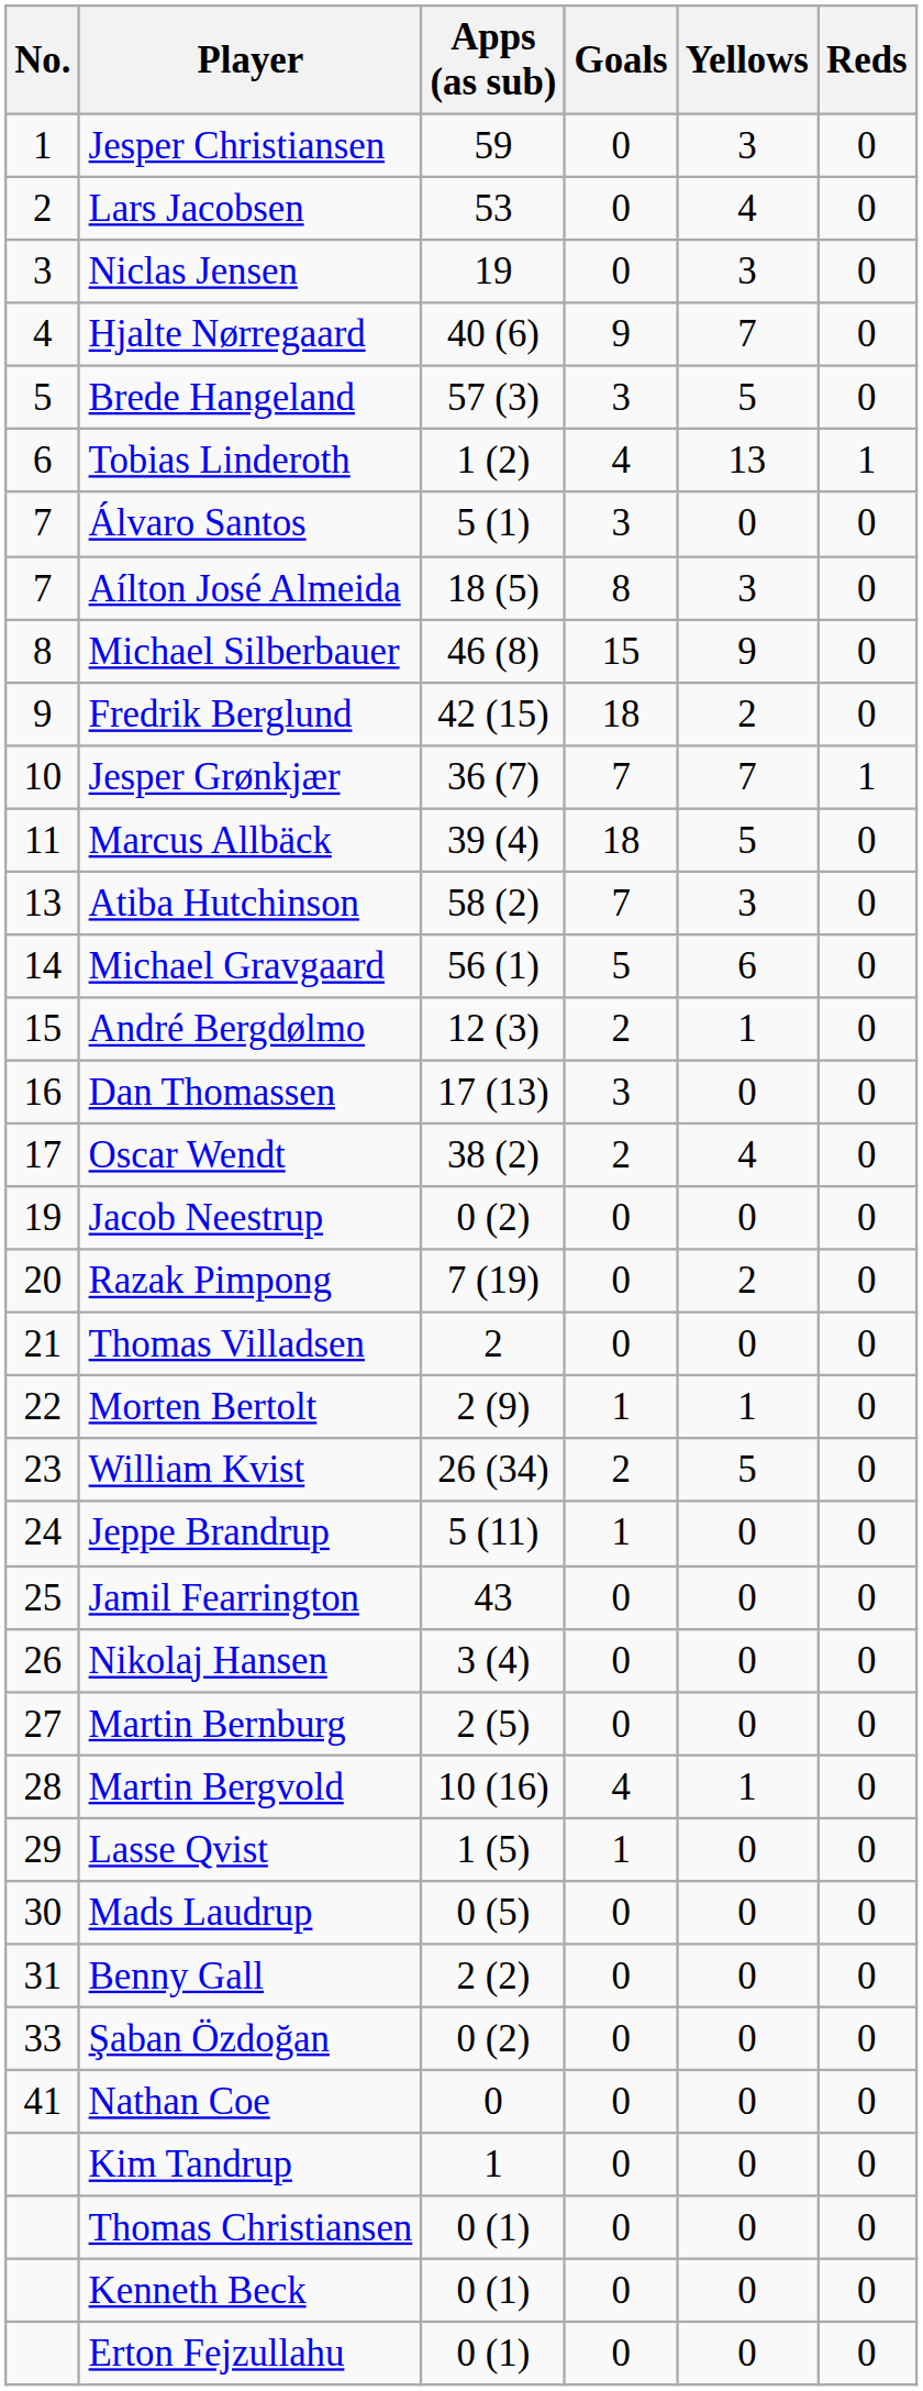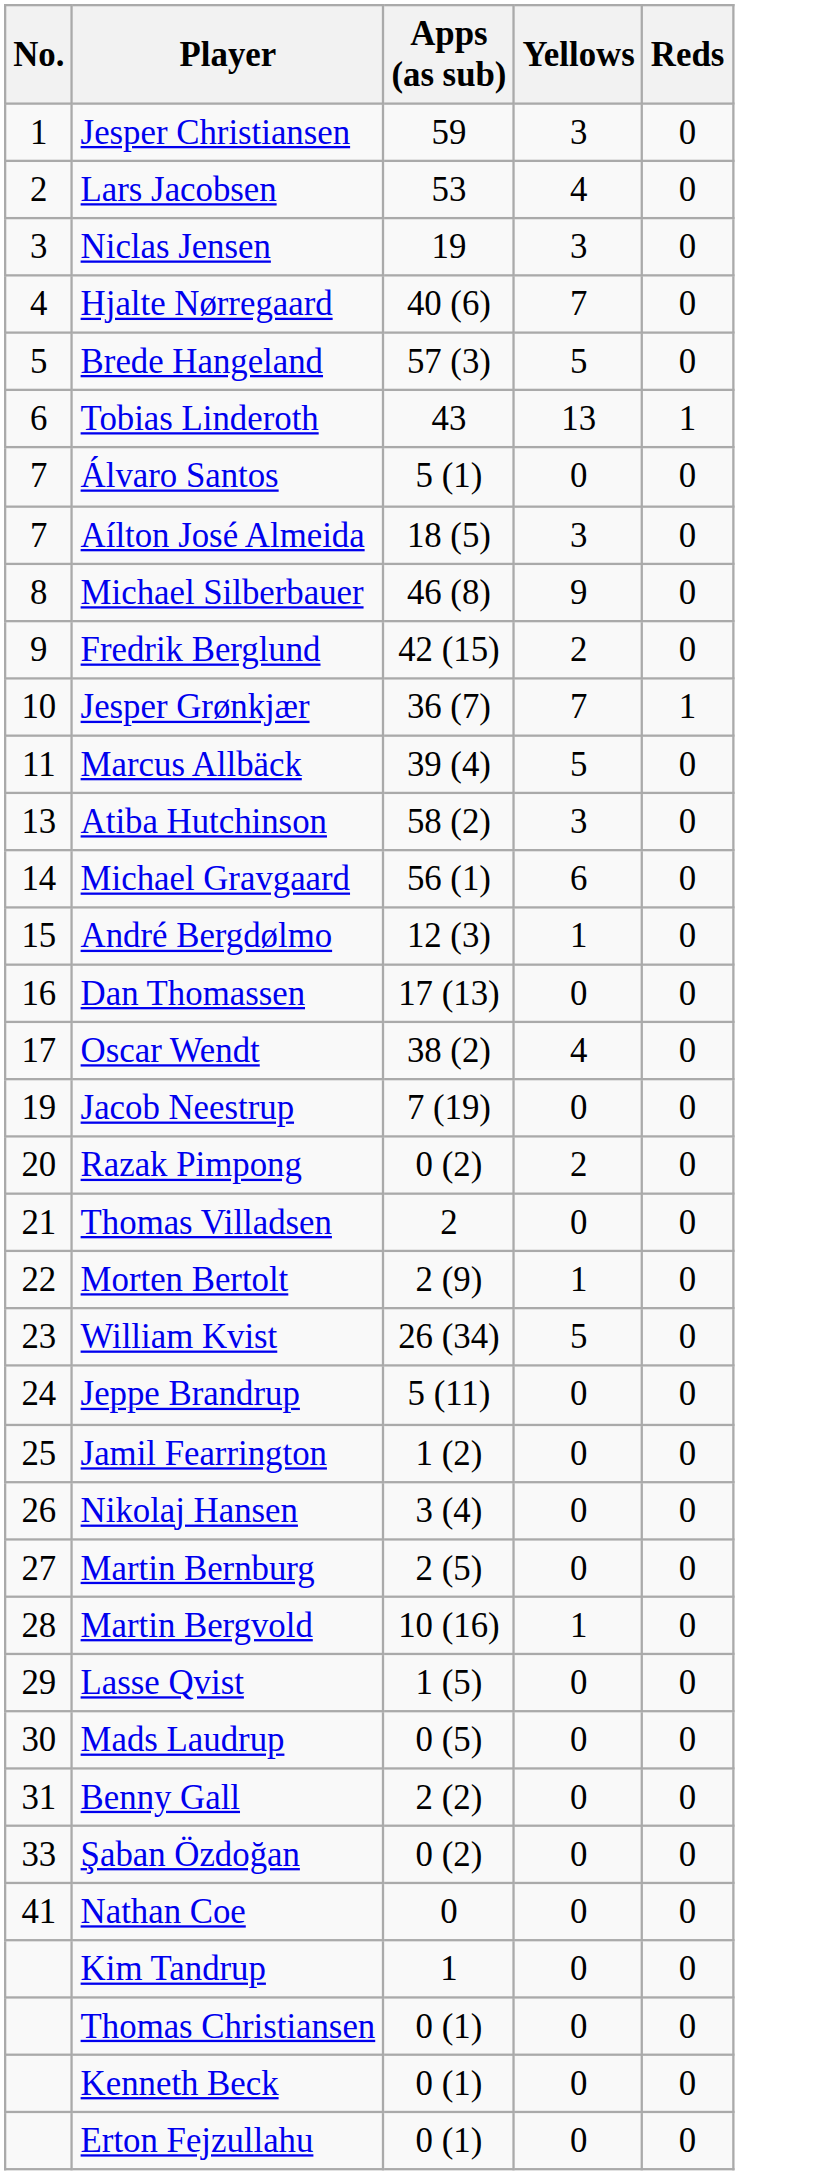- column: Goals | 0 | 0 | 0 | 9 | 3 | 4 | 3 | 8 | 15 | 18 | 7 | 18 | 7 | 5 | 2 | 3 | 2 | 0 | 0 | 0 | 1 | 2 | 1 | 0 | 0 | 0 | 4 | 1 | 0 | 0 | 0 | 0 | 0 | 0 | 0 | 0
Tobias Linderoth | Apps (as sub): 1 (2) -> 43
Jacob Neestrup | Apps (as sub): 0 (2) -> 7 (19)
Razak Pimpong | Apps (as sub): 7 (19) -> 0 (2)
Jamil Fearrington | Apps (as sub): 43 -> 1 (2)
